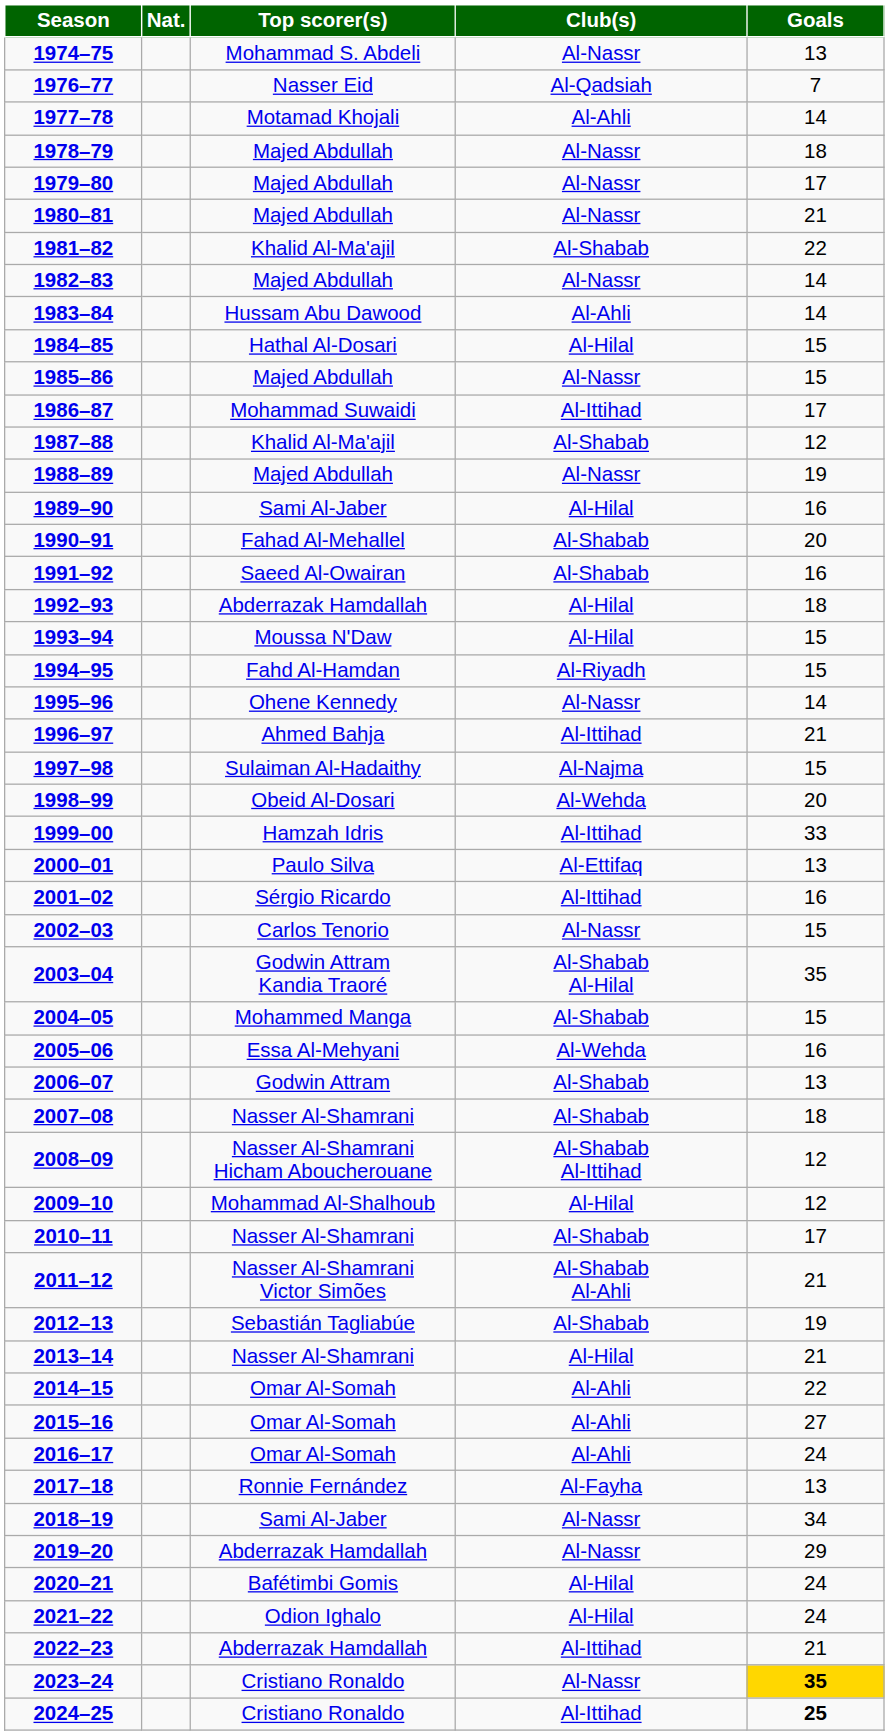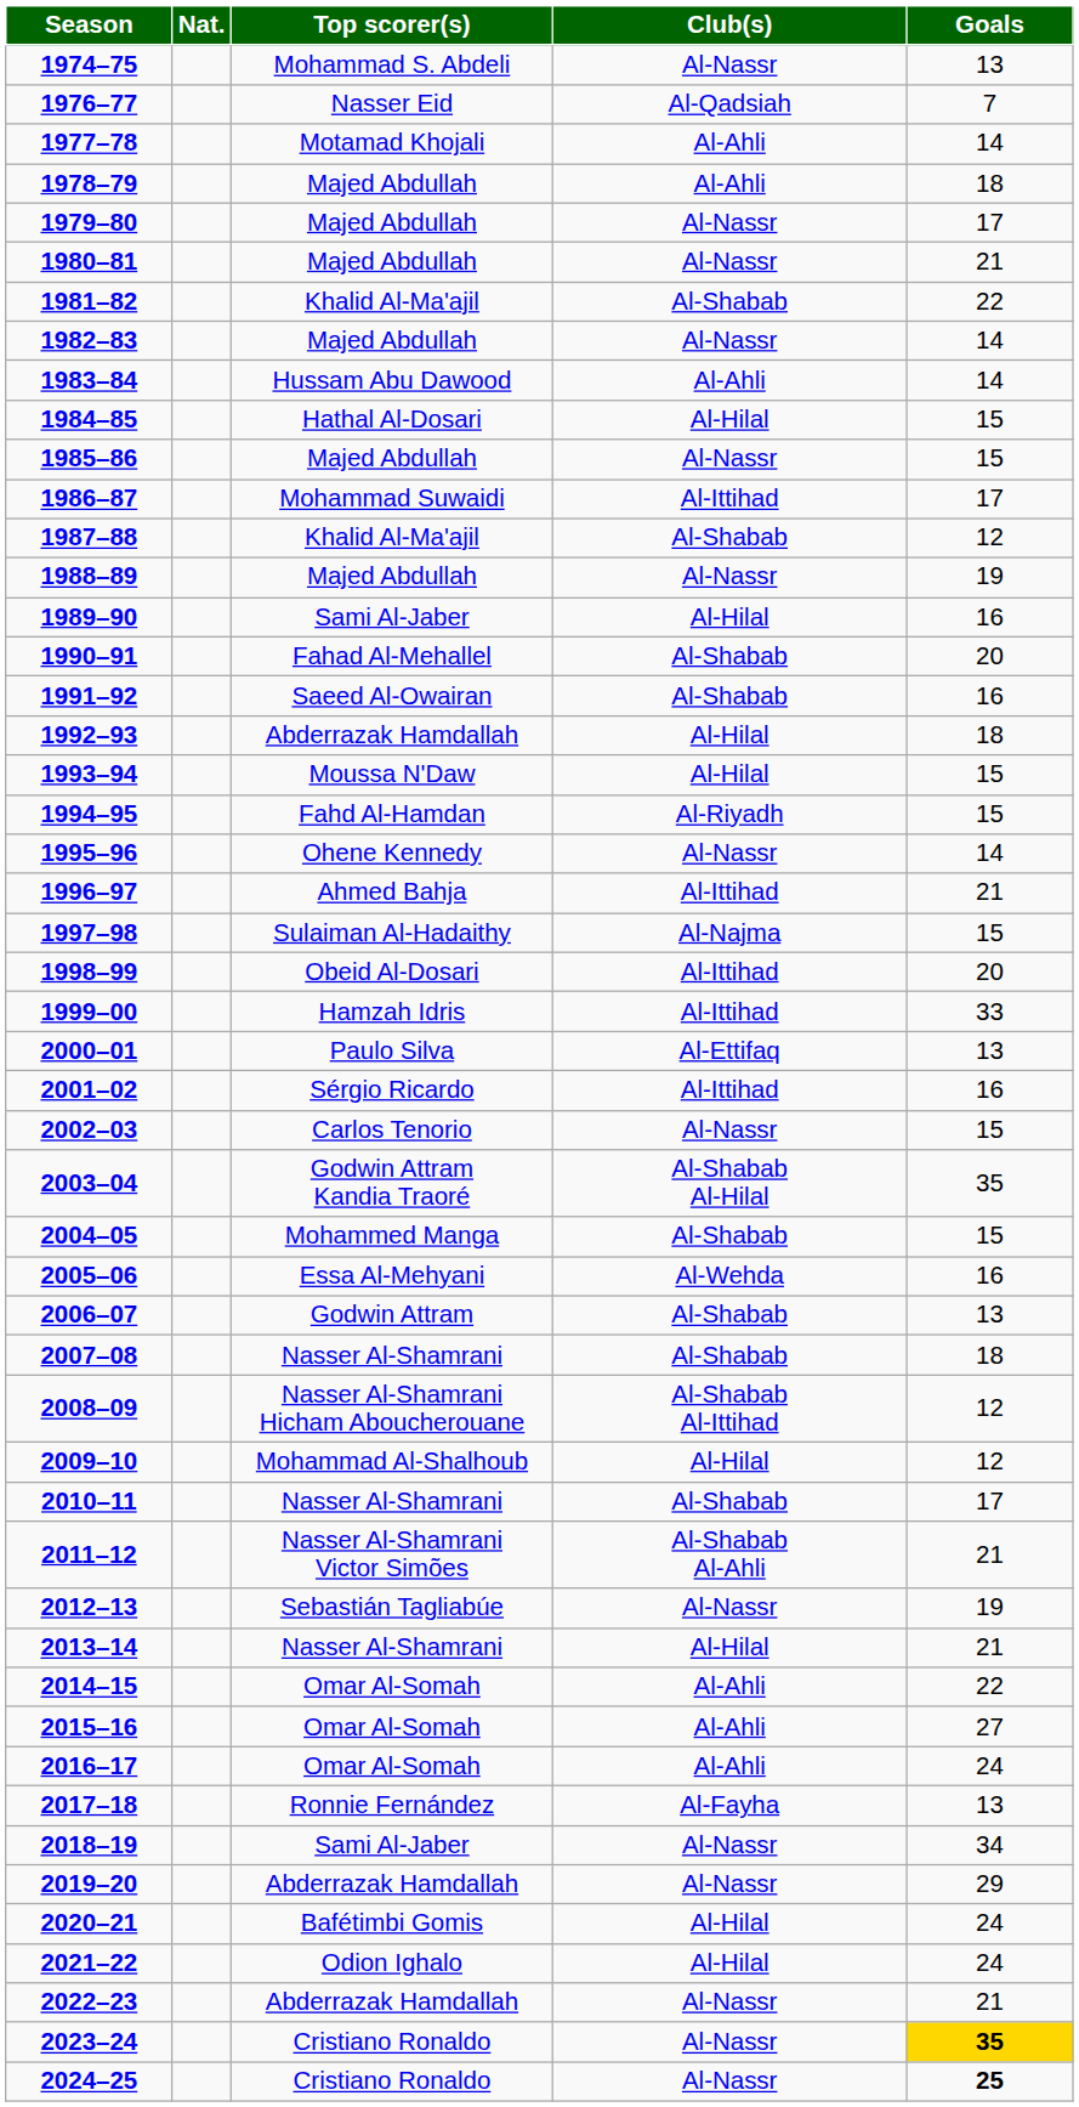1978–79 | Club(s): Al-Nassr -> Al-Ahli
1998–99 | Club(s): Al-Wehda -> Al-Ittihad
2012–13 | Club(s): Al-Shabab -> Al-Nassr
2022–23 | Club(s): Al-Ittihad -> Al-Nassr
2024–25 | Club(s): Al-Ittihad -> Al-Nassr
